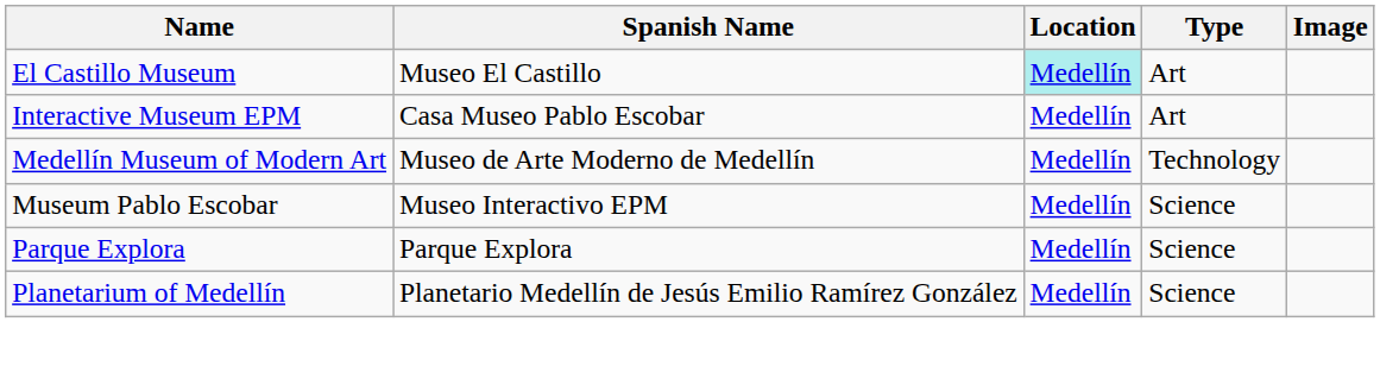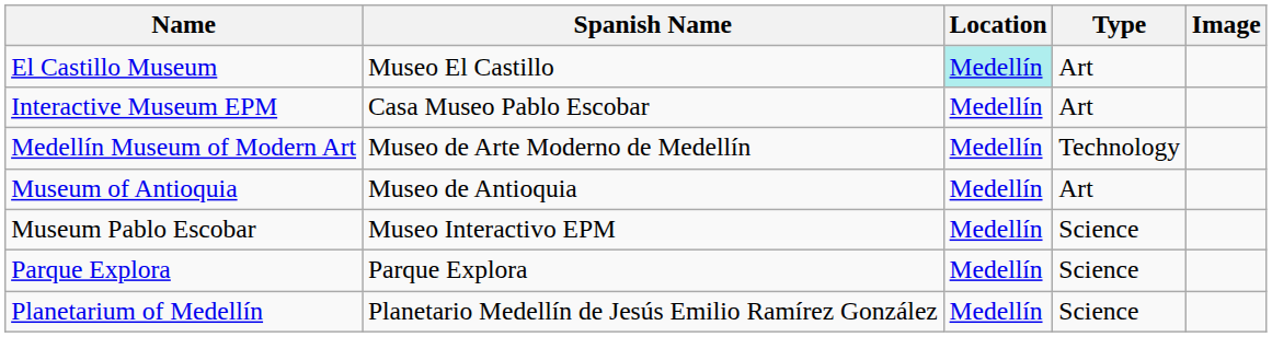+ row: Museum of Antioquia | Museo de Antioquia | Medellín | Art
